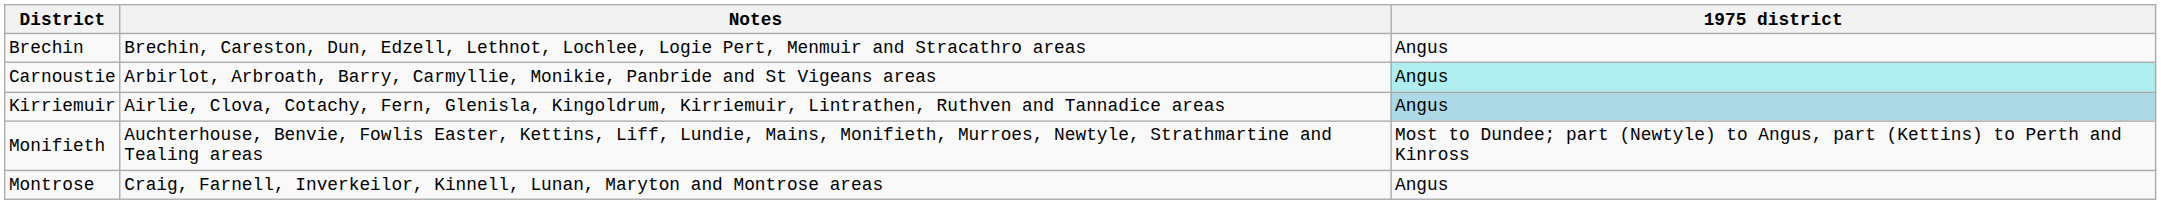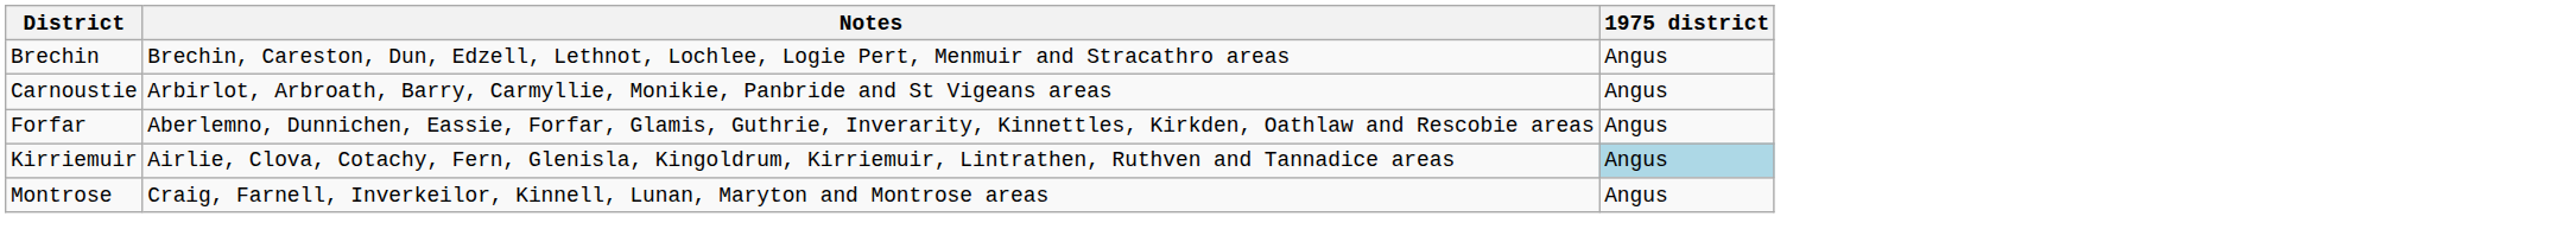Carnoustie | 1975 district: paleturquoise background -> no background
+ row: Forfar | Aberlemno, Dunnichen, Eassie, Forfar, Glamis, Guthrie, Inverarity, Kinnettles, Kirkden, Oathlaw and Rescobie areas | Angus
- row: Monifieth | Auchterhouse, Benvie, Fowlis Easter, Kettins, Liff, Lundie, Mains, Monifieth, Murroes, Newtyle, Strathmartine and Tealing areas | Most to Dundee; part (Newtyle) to Angus, part (Kettins) to Perth and Kinross
